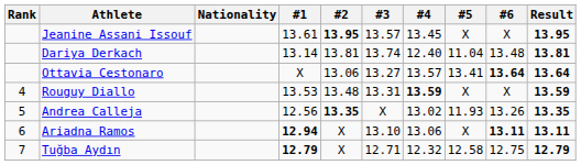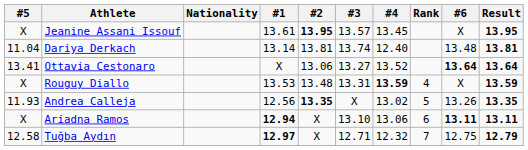columns swapped: Rank <-> #5
Ottavia Cestonaro | #4: 13.57 -> 13.52
Tuğba Aydın | #1: 12.79 -> 12.97
